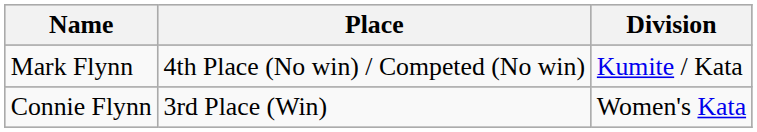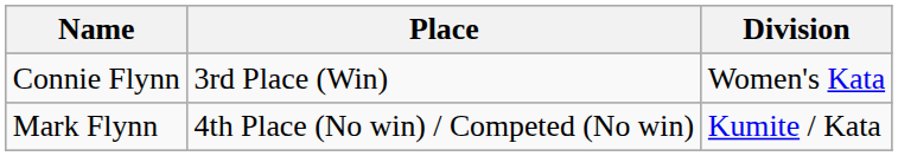rows swapped: Connie Flynn <-> Mark Flynn
